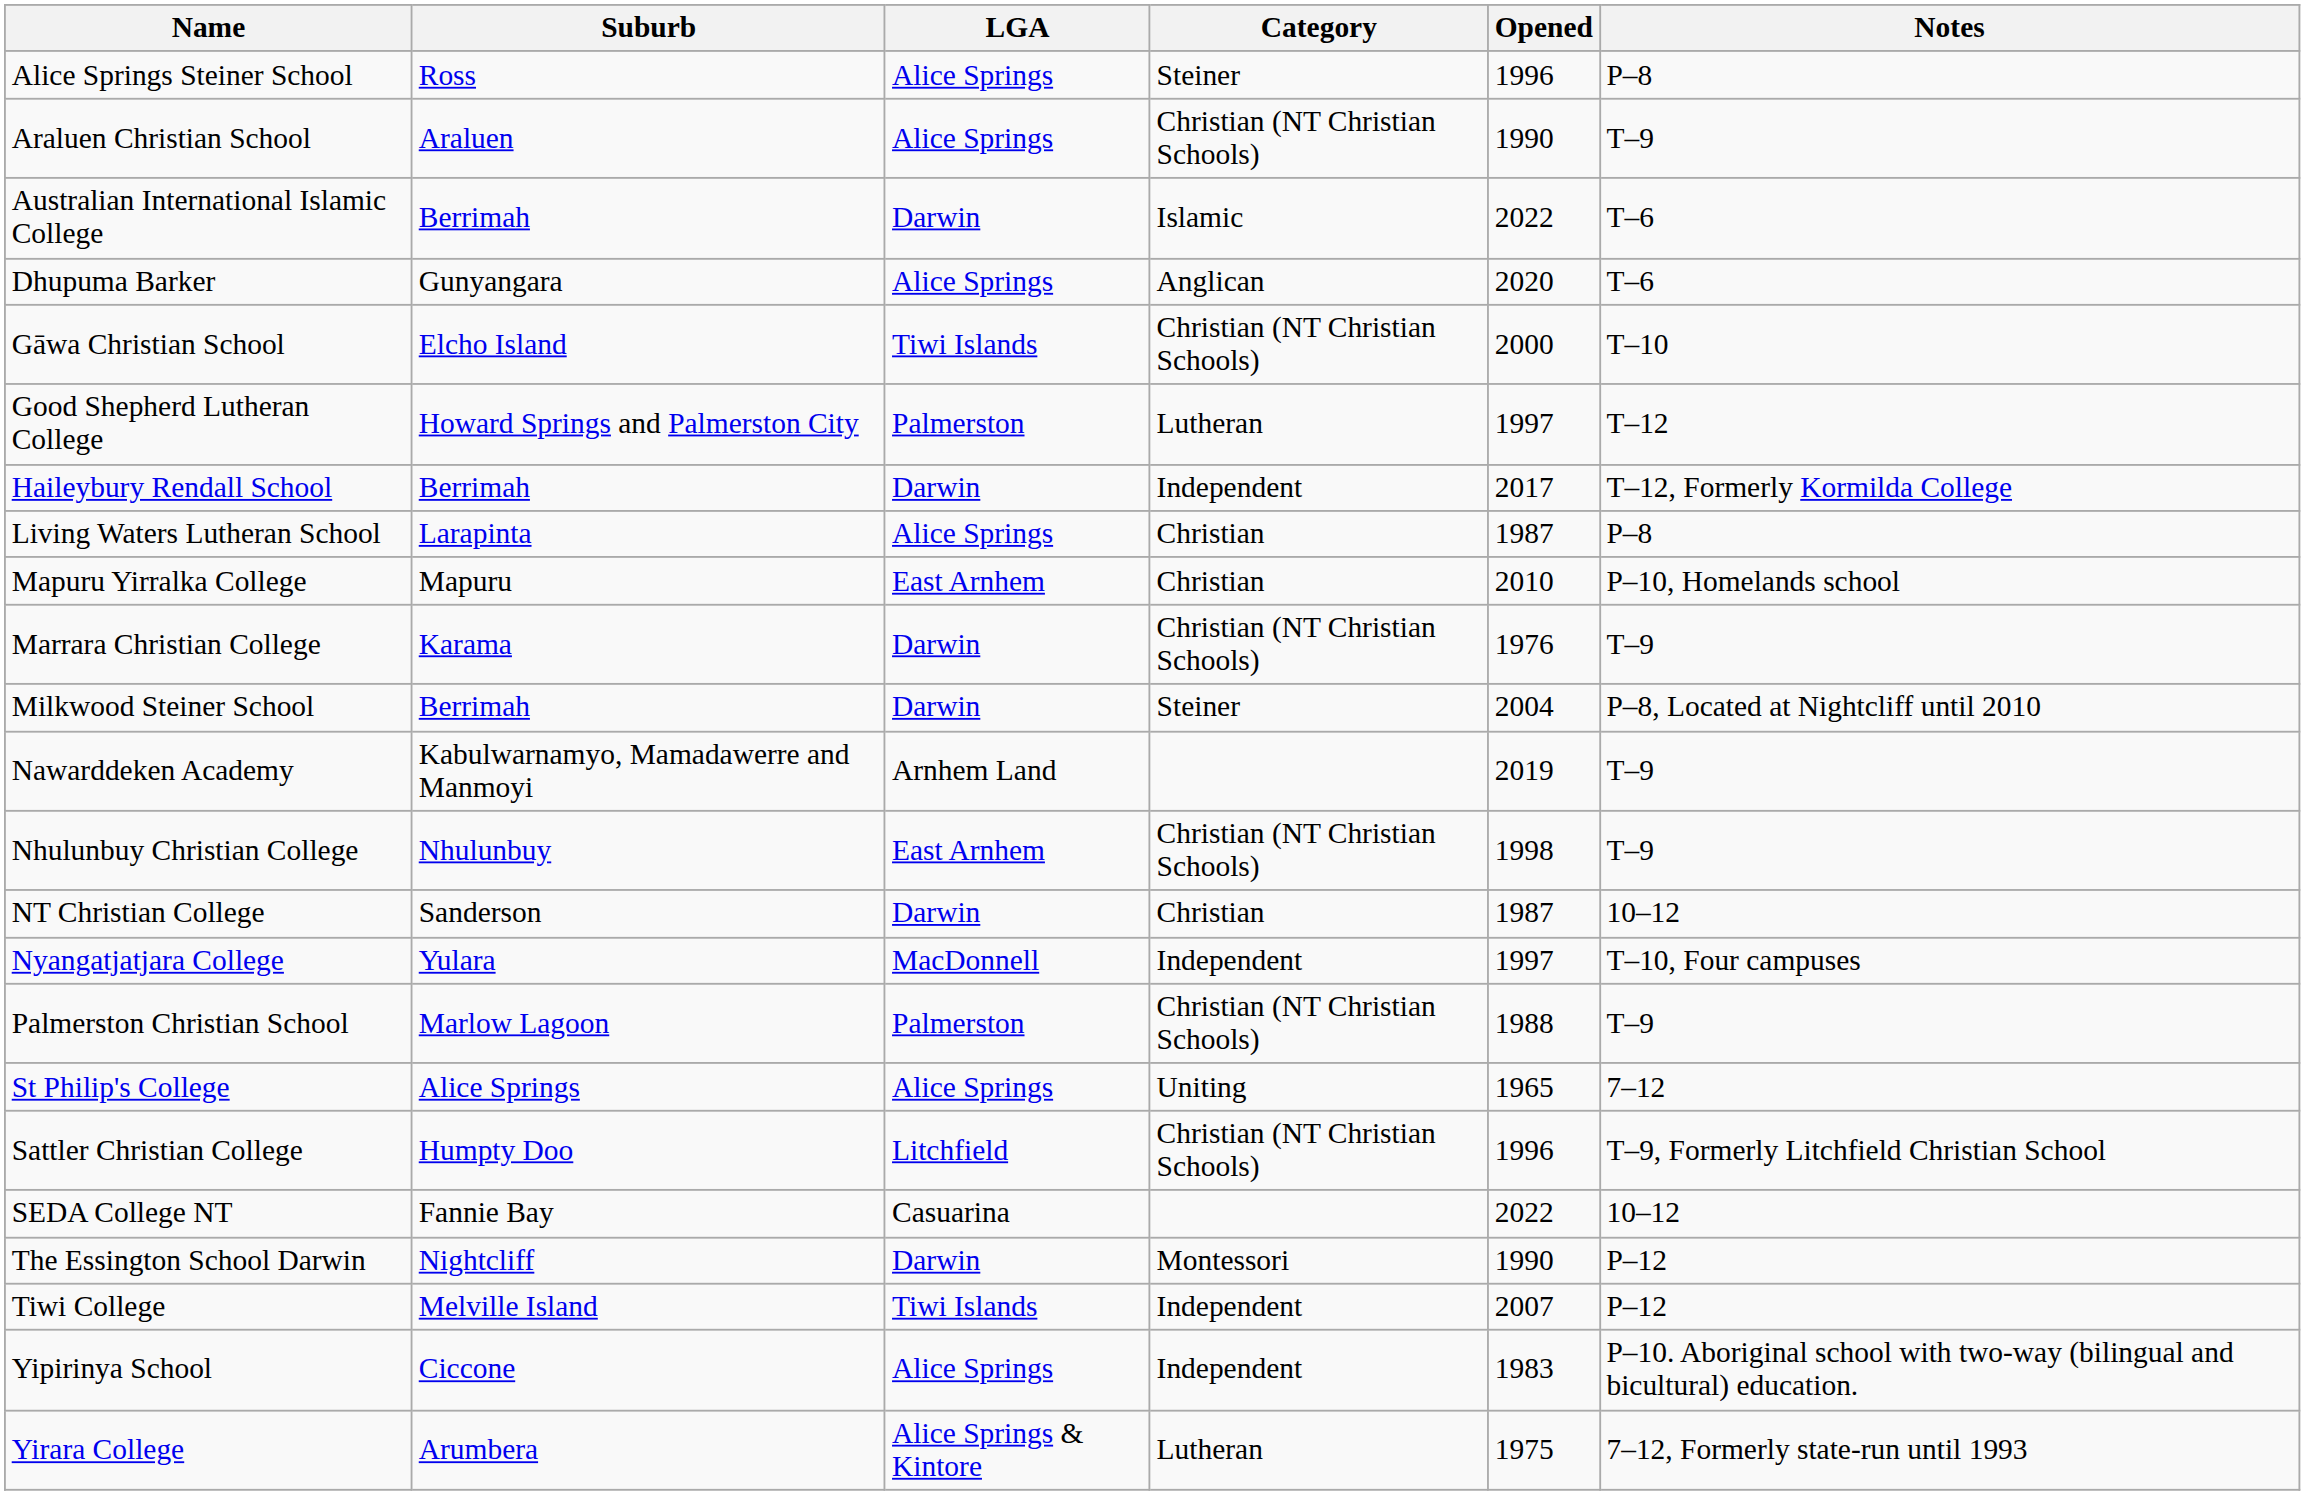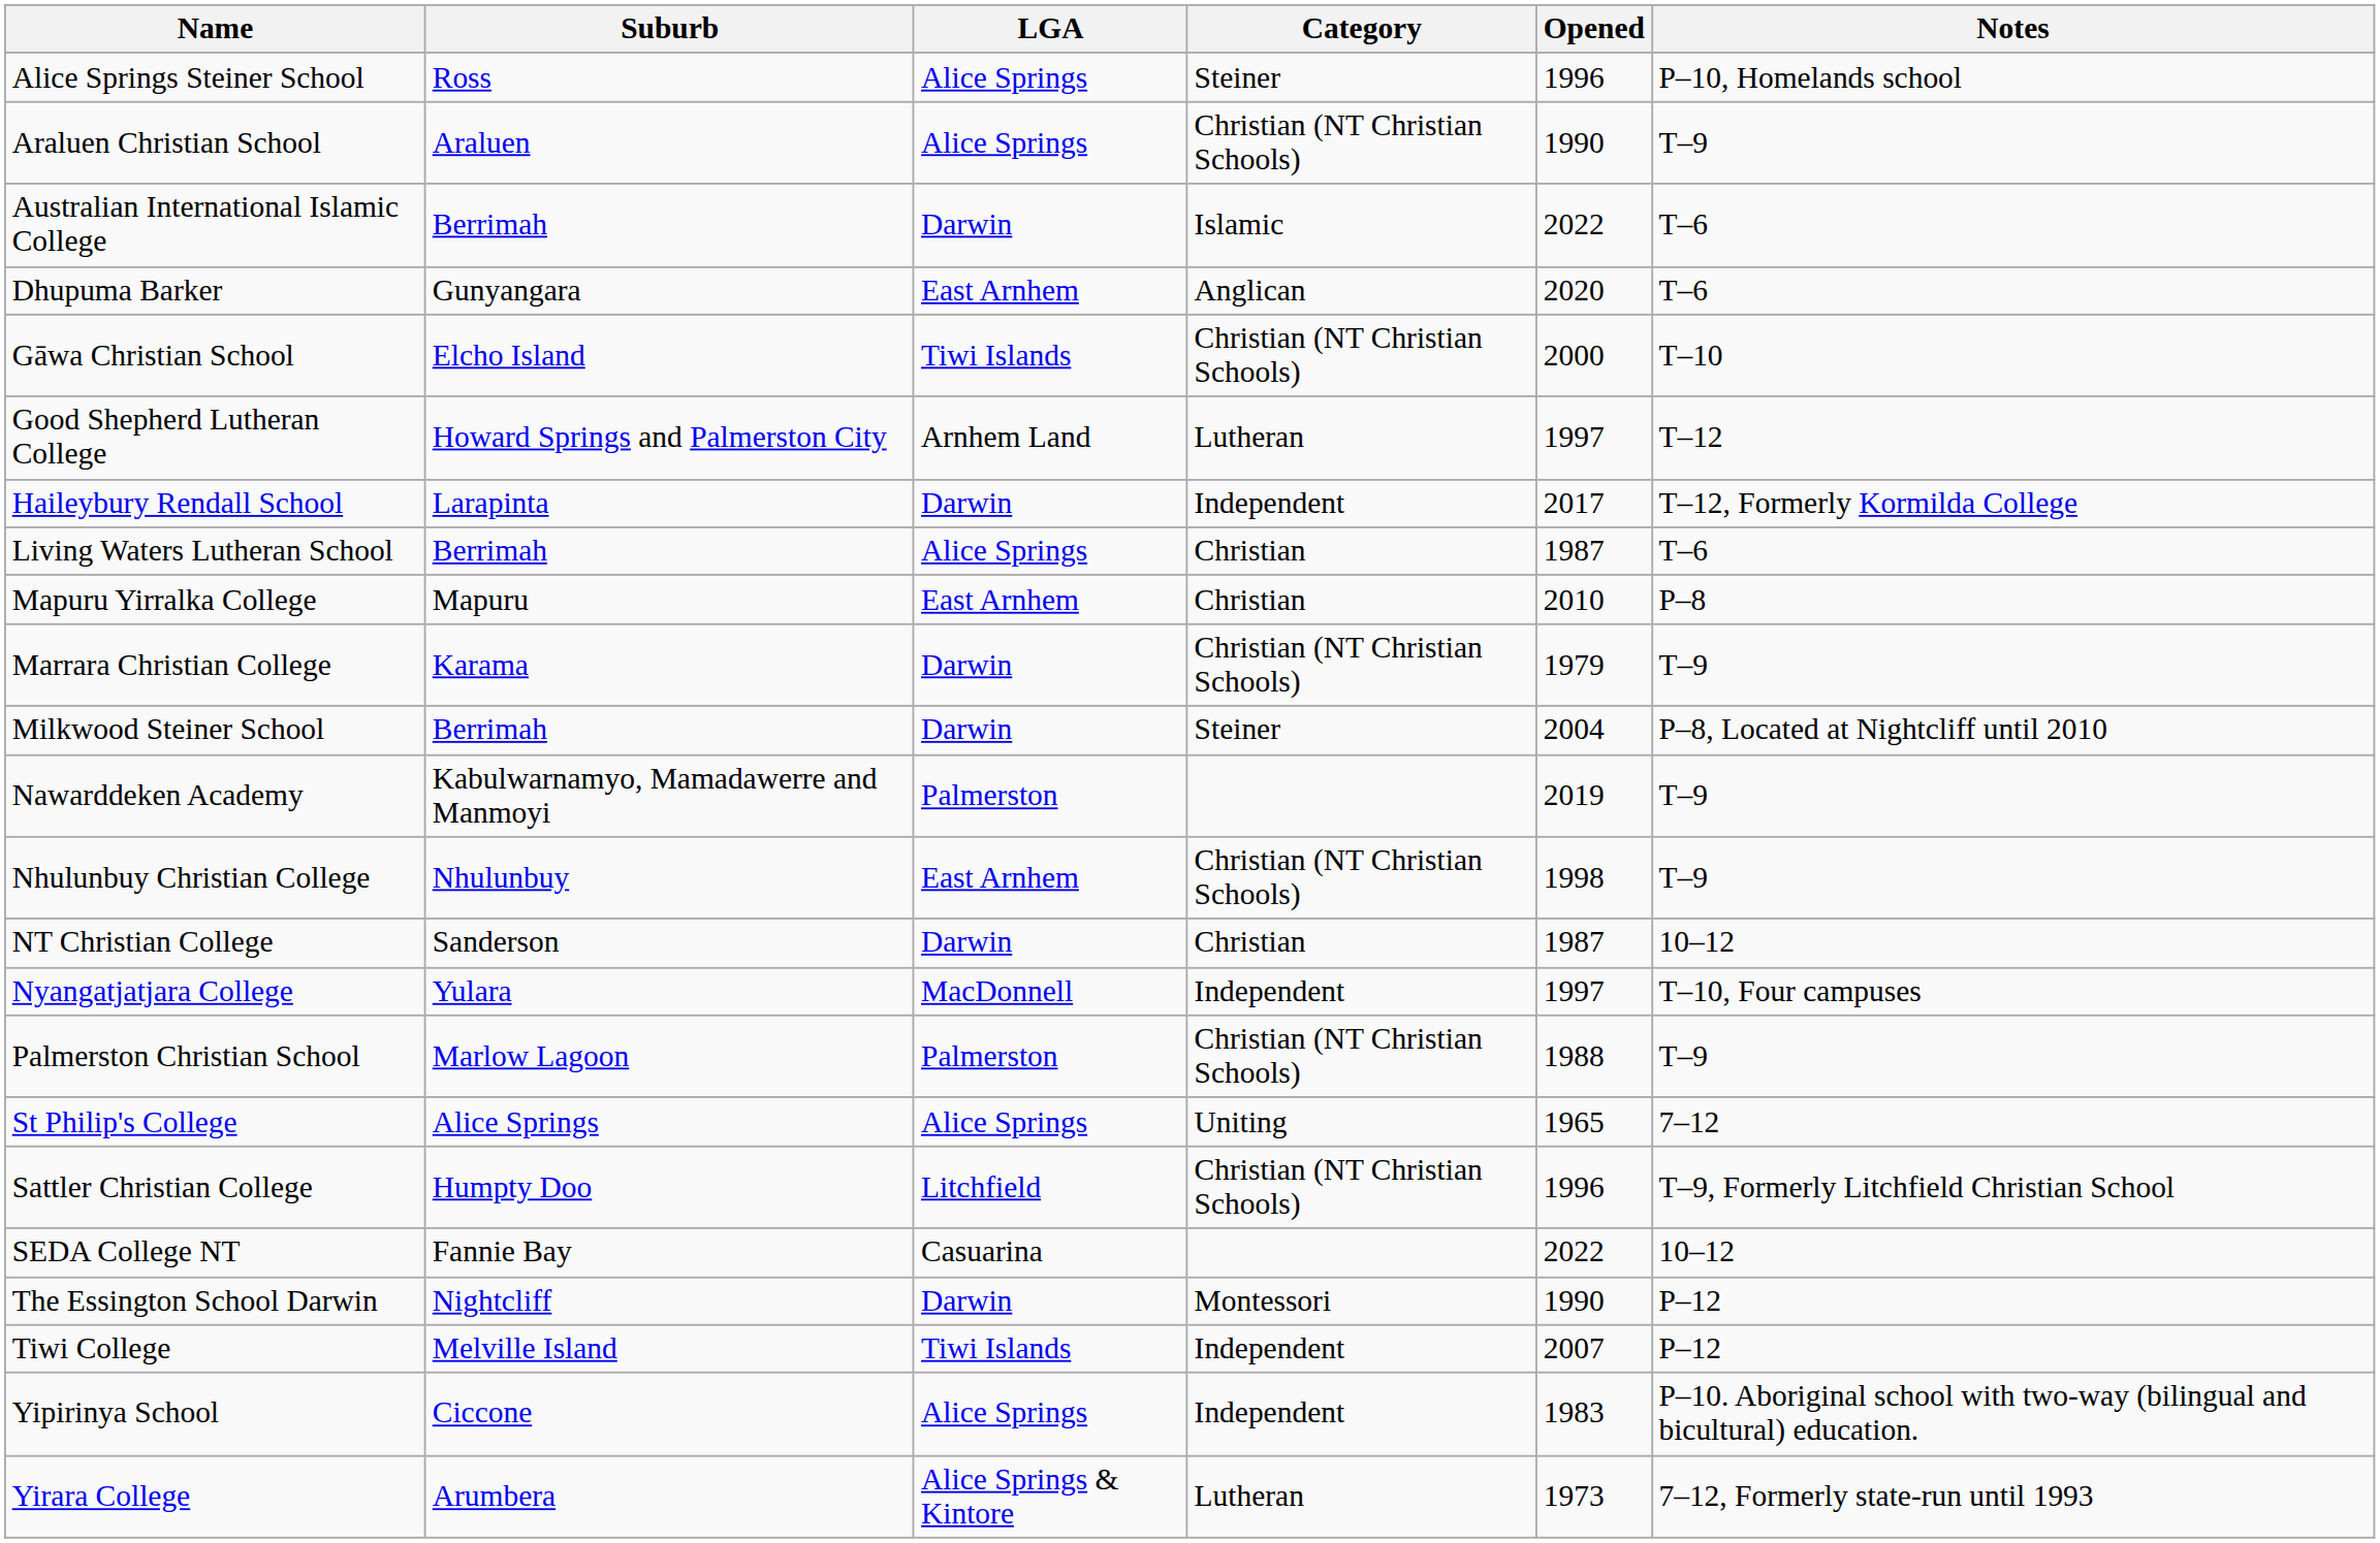Alice Springs Steiner School | Notes: P–8 -> P–10, Homelands school
Dhupuma Barker | LGA: Alice Springs -> East Arnhem
Good Shepherd Lutheran College | LGA: Palmerston -> Arnhem Land
Haileybury Rendall School | Suburb: Berrimah -> Larapinta
Living Waters Lutheran School | Suburb: Larapinta -> Berrimah
Living Waters Lutheran School | Notes: P–8 -> T–6
Mapuru Yirralka College | Notes: P–10, Homelands school -> P–8
Marrara Christian College | Opened: 1976 -> 1979
Nawarddeken Academy | LGA: Arnhem Land -> Palmerston
Yirara College | Opened: 1975 -> 1973
